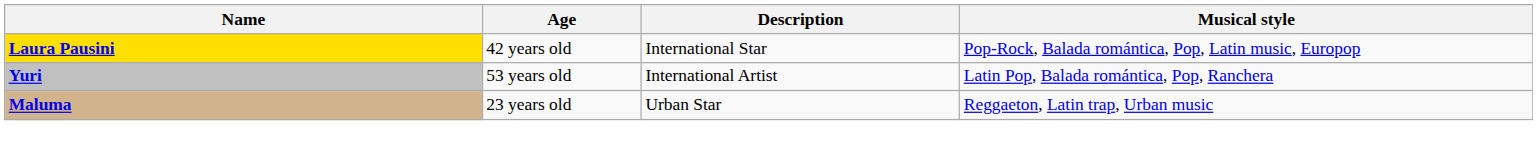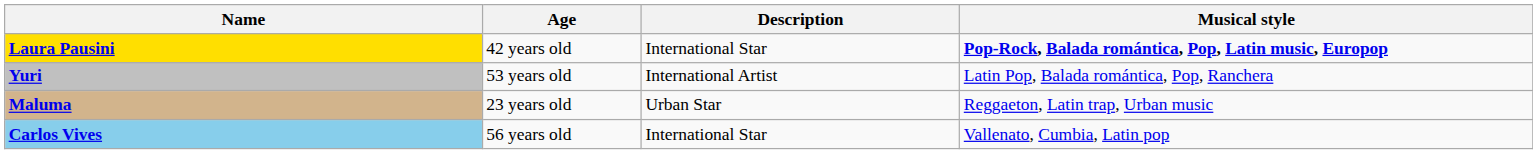Laura Pausini | Musical style: normal -> bold
+ row: Carlos Vives | 56 years old | International Star | Vallenato, Cumbia, Latin pop
